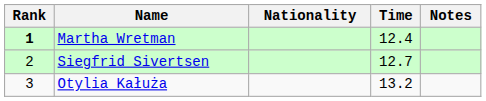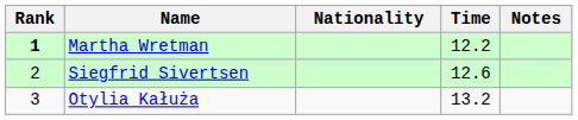Martha Wretman | Time: 12.4 -> 12.2
Siegfrid Sivertsen | Time: 12.7 -> 12.6
